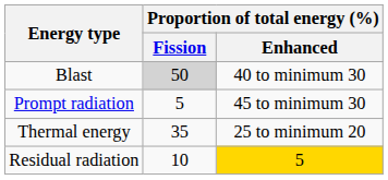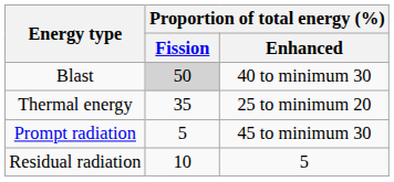rows swapped: Thermal energy <-> Prompt radiation
Residual radiation | Proportion of total energy (%) / Enhanced: gold background -> no background
